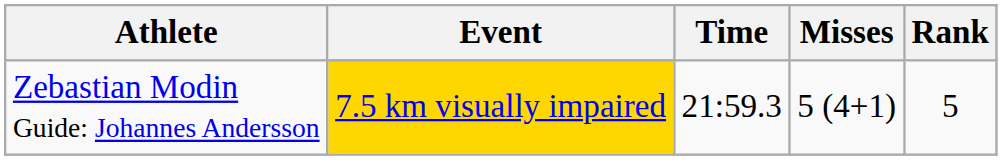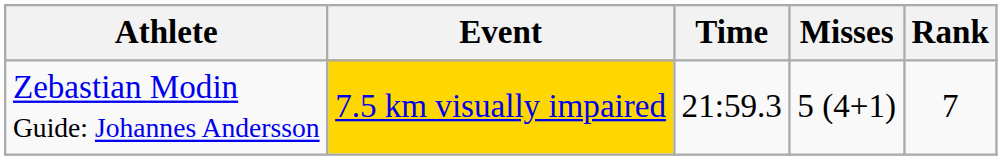Zebastian Modin Guide: Johannes Andersson | Rank: 5 -> 7
